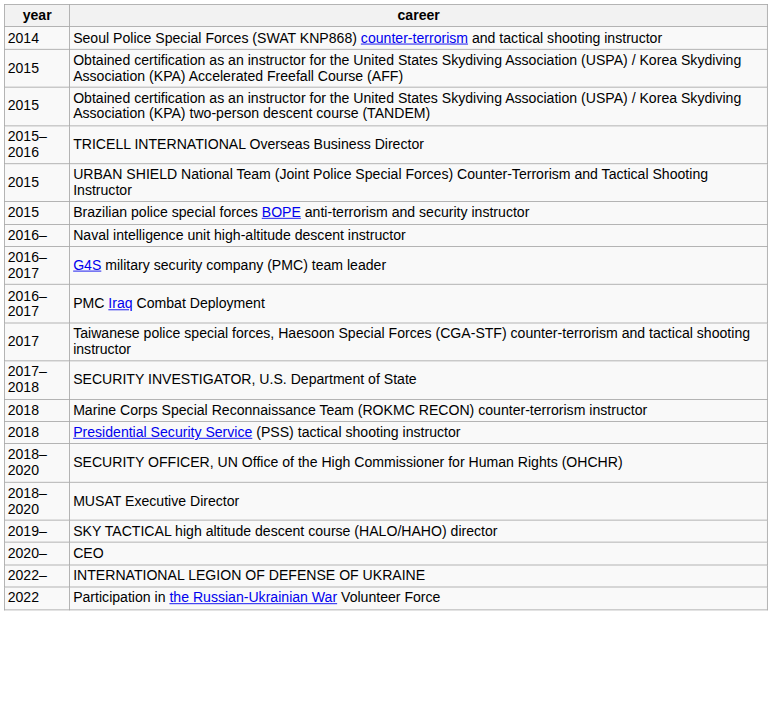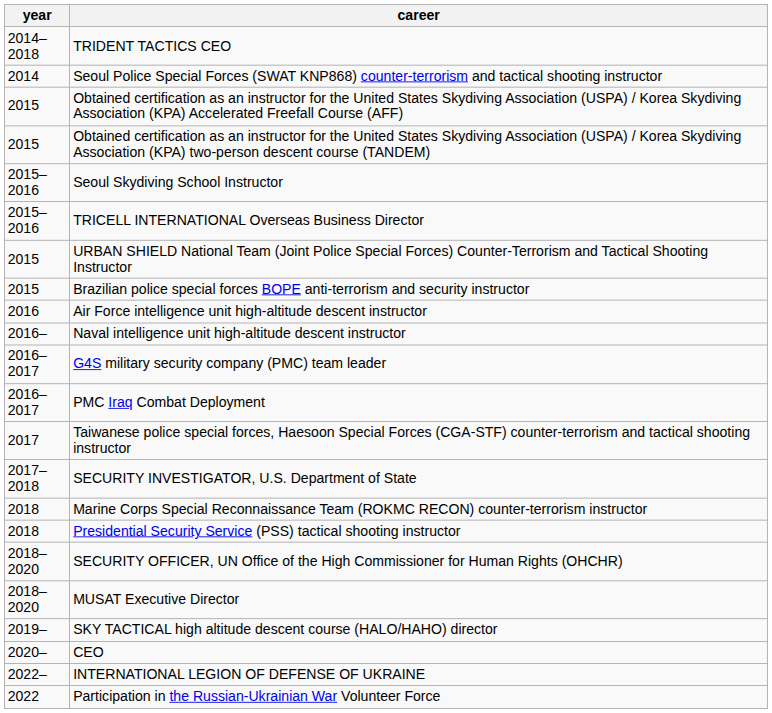+ row: 2014–2018 | TRIDENT TACTICS CEO
+ row: 2015–2016 | Seoul Skydiving School Instructor
+ row: 2016 | Air Force intelligence unit high-altitude descent instructor
